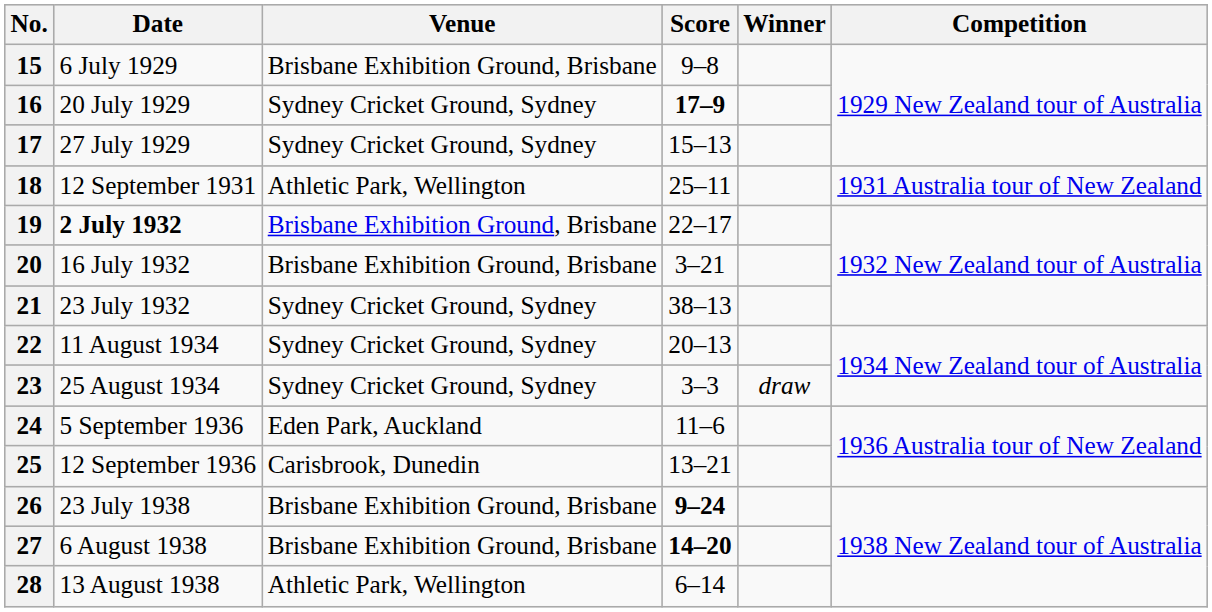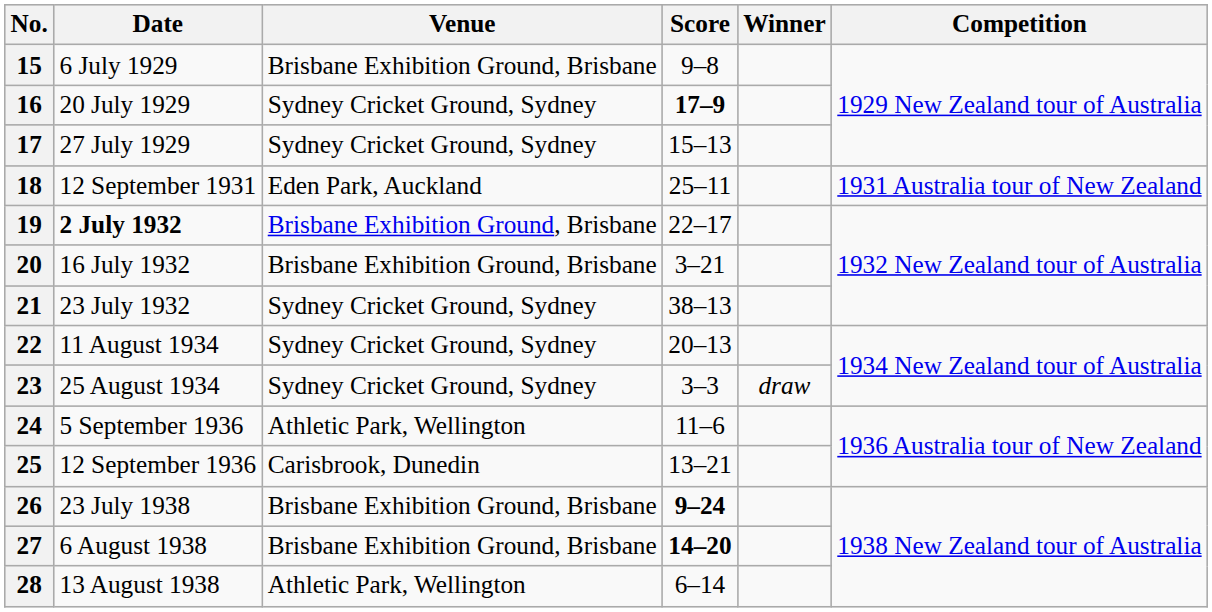18 | Venue: Athletic Park, Wellington -> Eden Park, Auckland
24 | Venue: Eden Park, Auckland -> Athletic Park, Wellington
